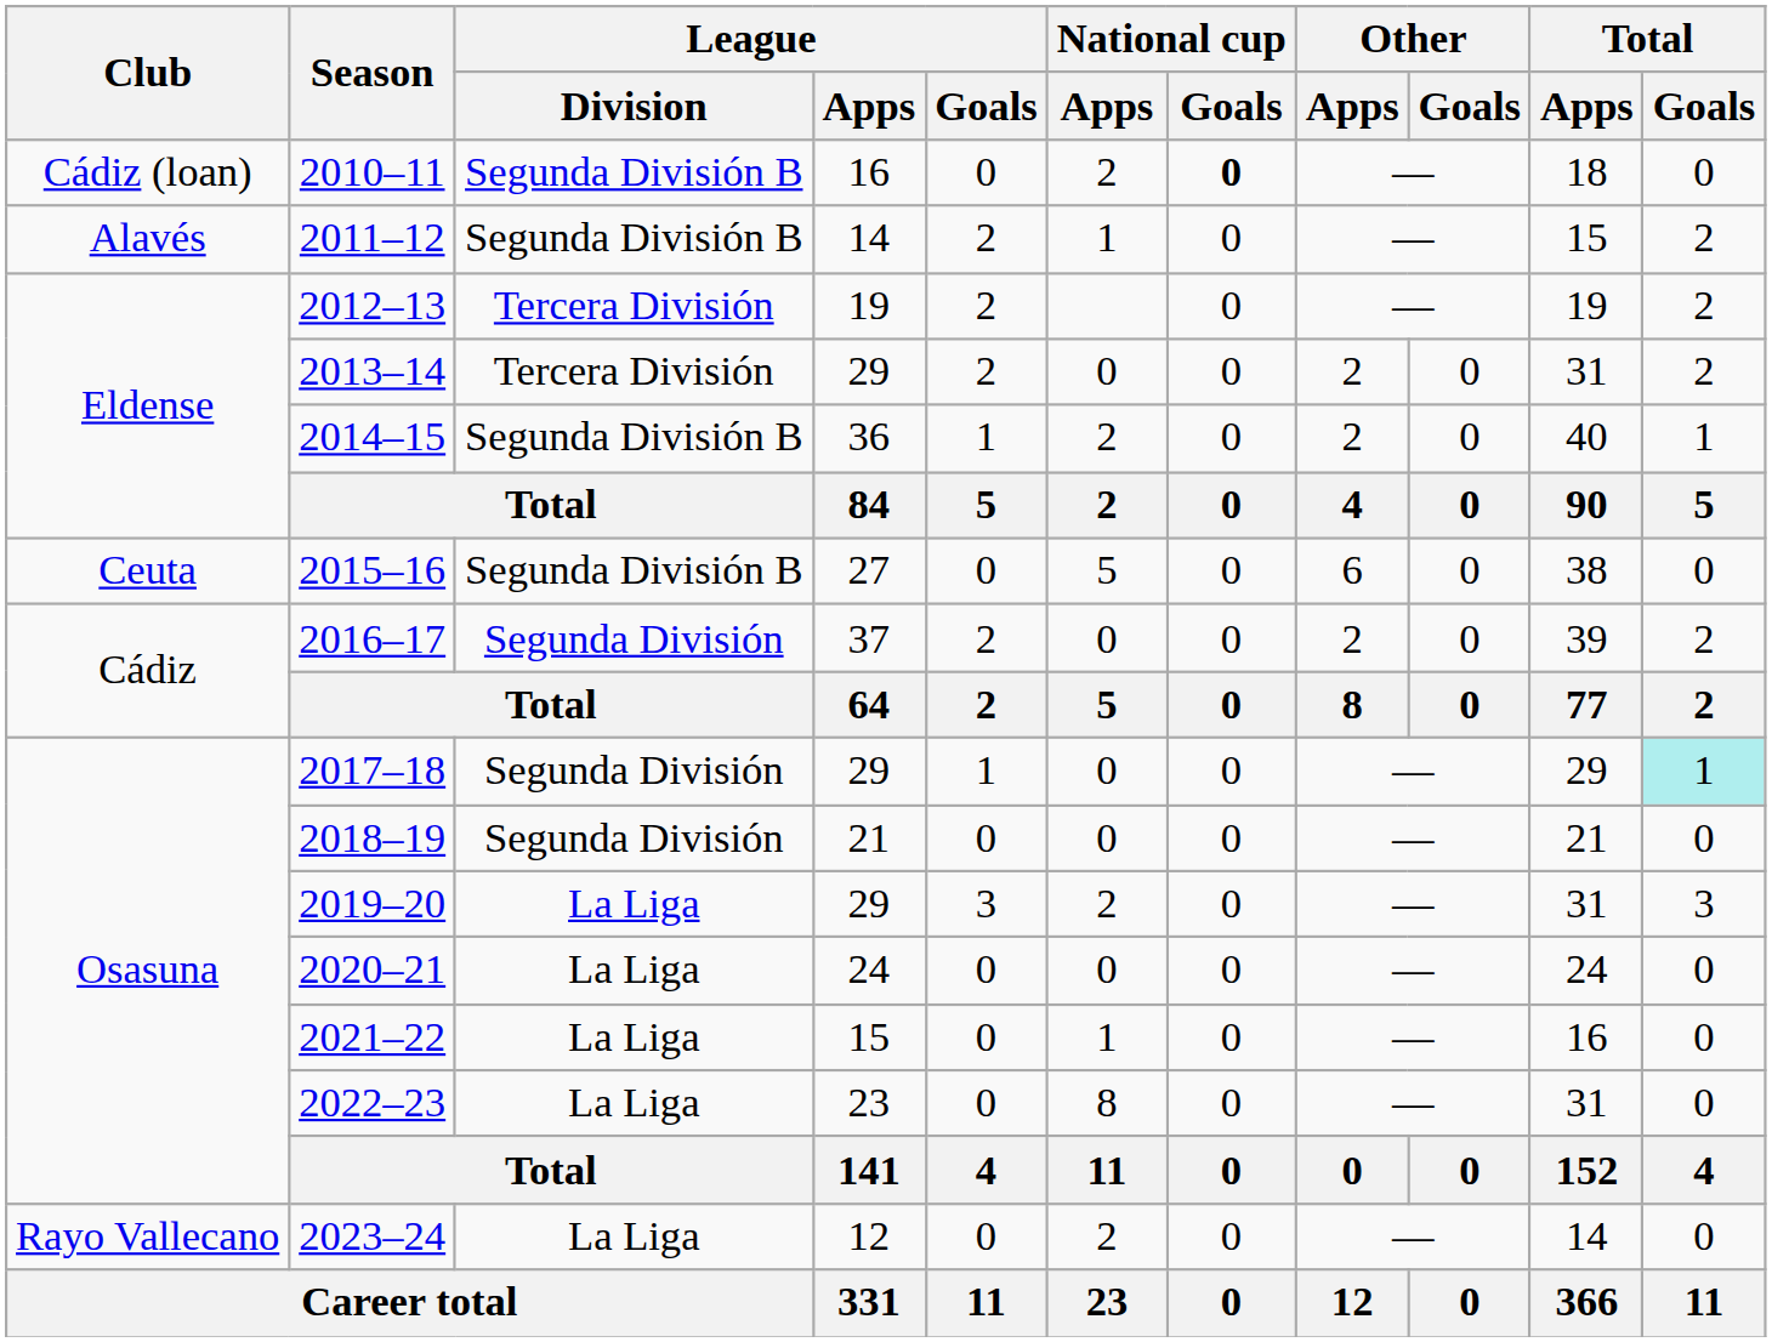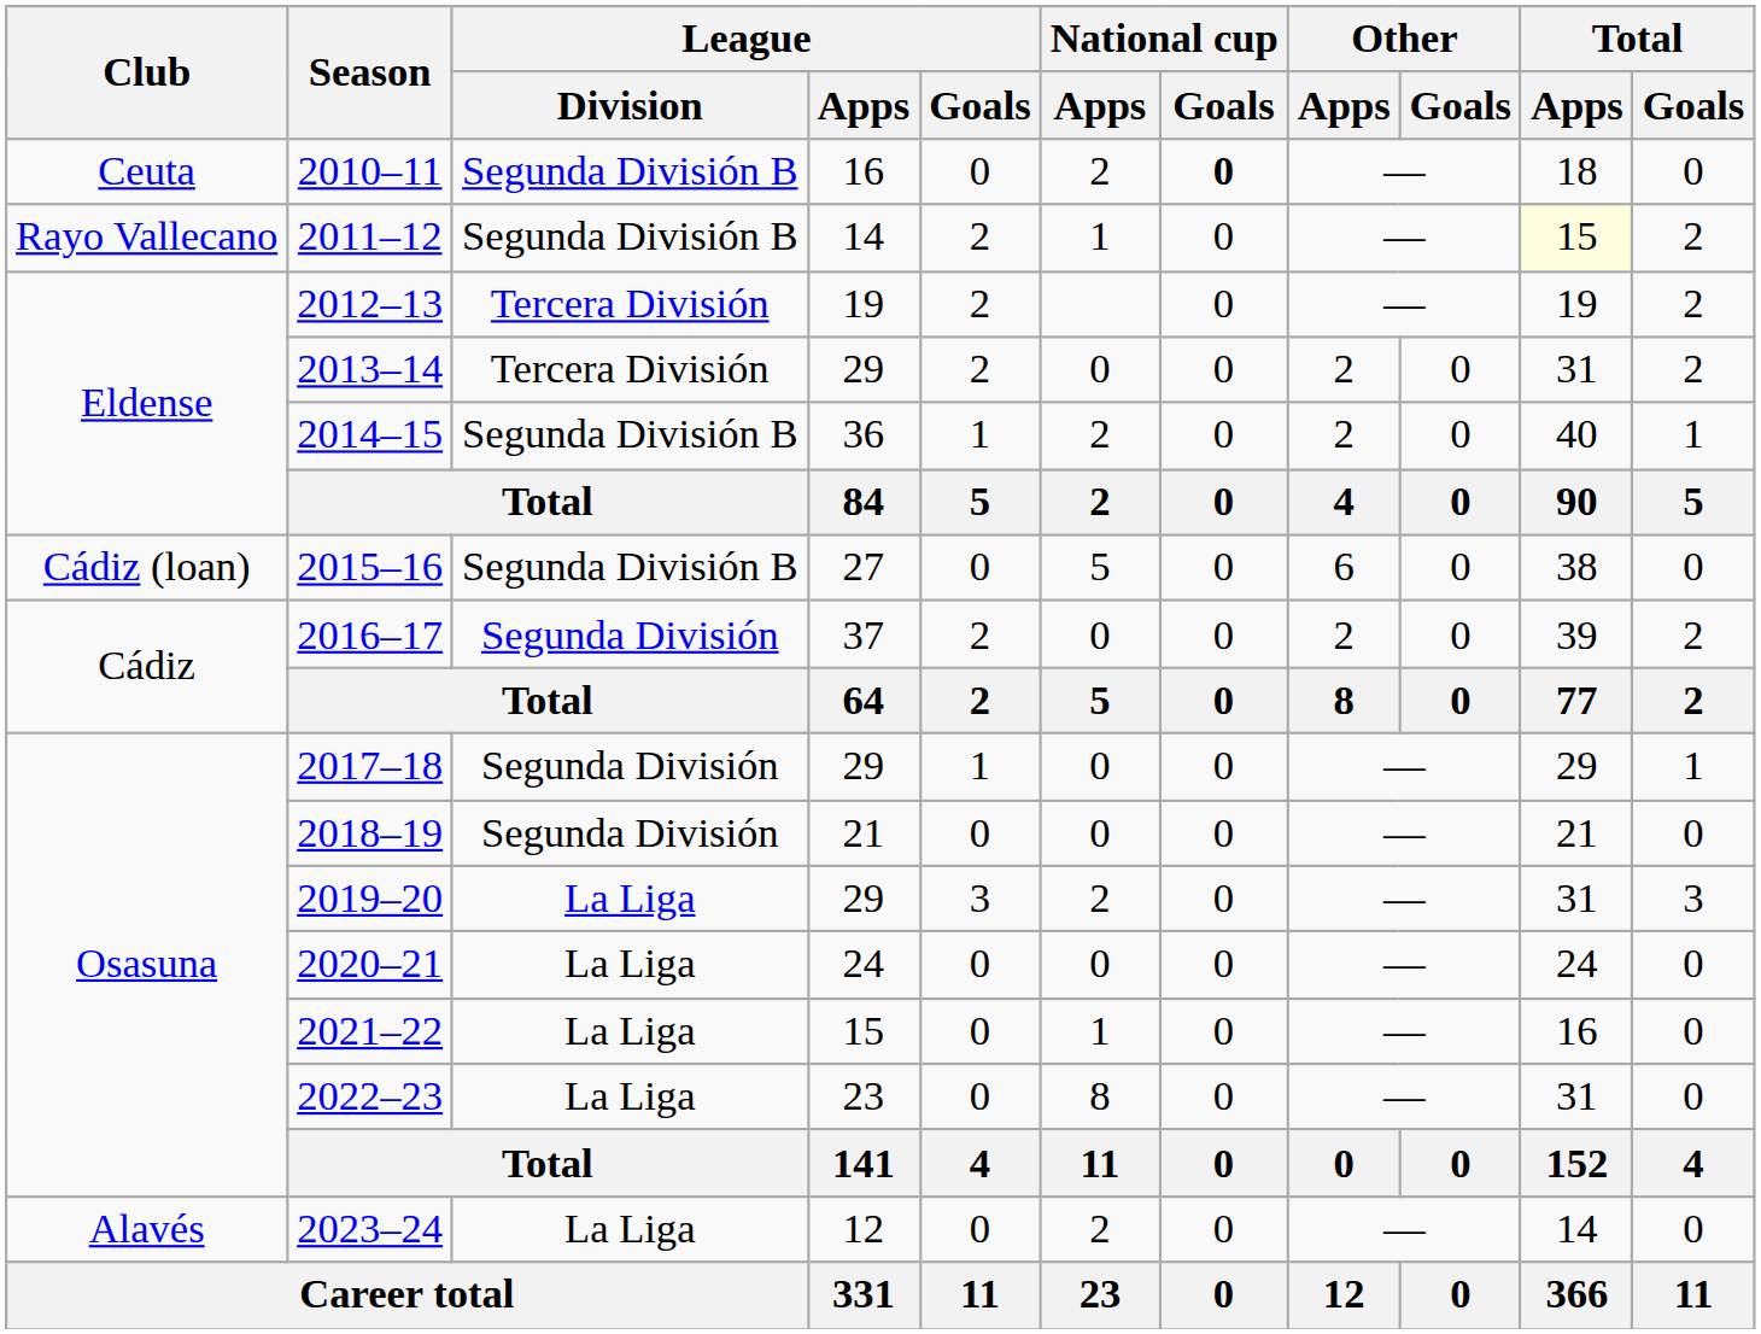2010–11 | Club: Cádiz (loan) -> Ceuta
2011–12 | Club: Alavés -> Rayo Vallecano
2011–12 | Total / Apps: no background -> lightyellow background
2015–16 | Club: Ceuta -> Cádiz (loan)
2017–18 | Total / Goals: paleturquoise background -> no background
2023–24 | Club: Rayo Vallecano -> Alavés
